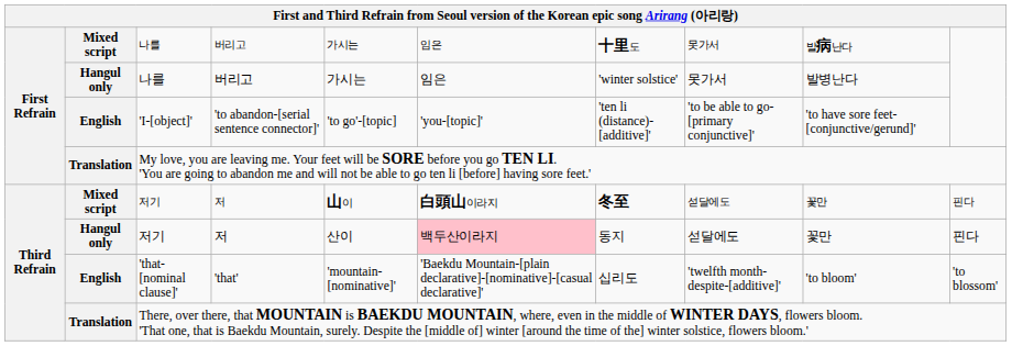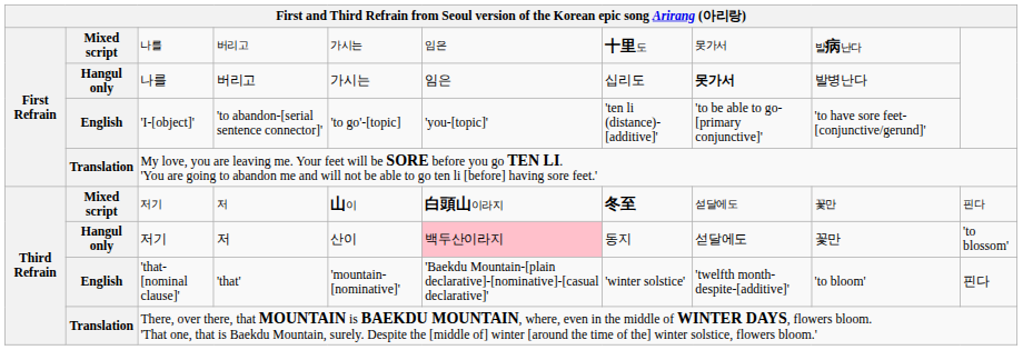Hangul only / 나를 | column 7: 'winter solstice' -> 십리도
Hangul only / 나를 | column 8: normal -> bold
Hangul only / 저기 | column 10: 핀다 -> 'to blossom'
'that-[nominal clause]' | column 7: 십리도 -> 'winter solstice'
'that-[nominal clause]' | column 10: 'to blossom' -> 핀다
